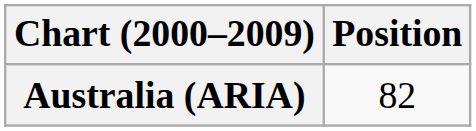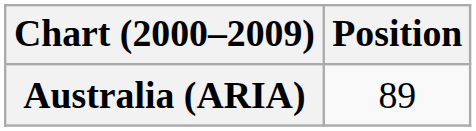Australia (ARIA) | Position: 82 -> 89
